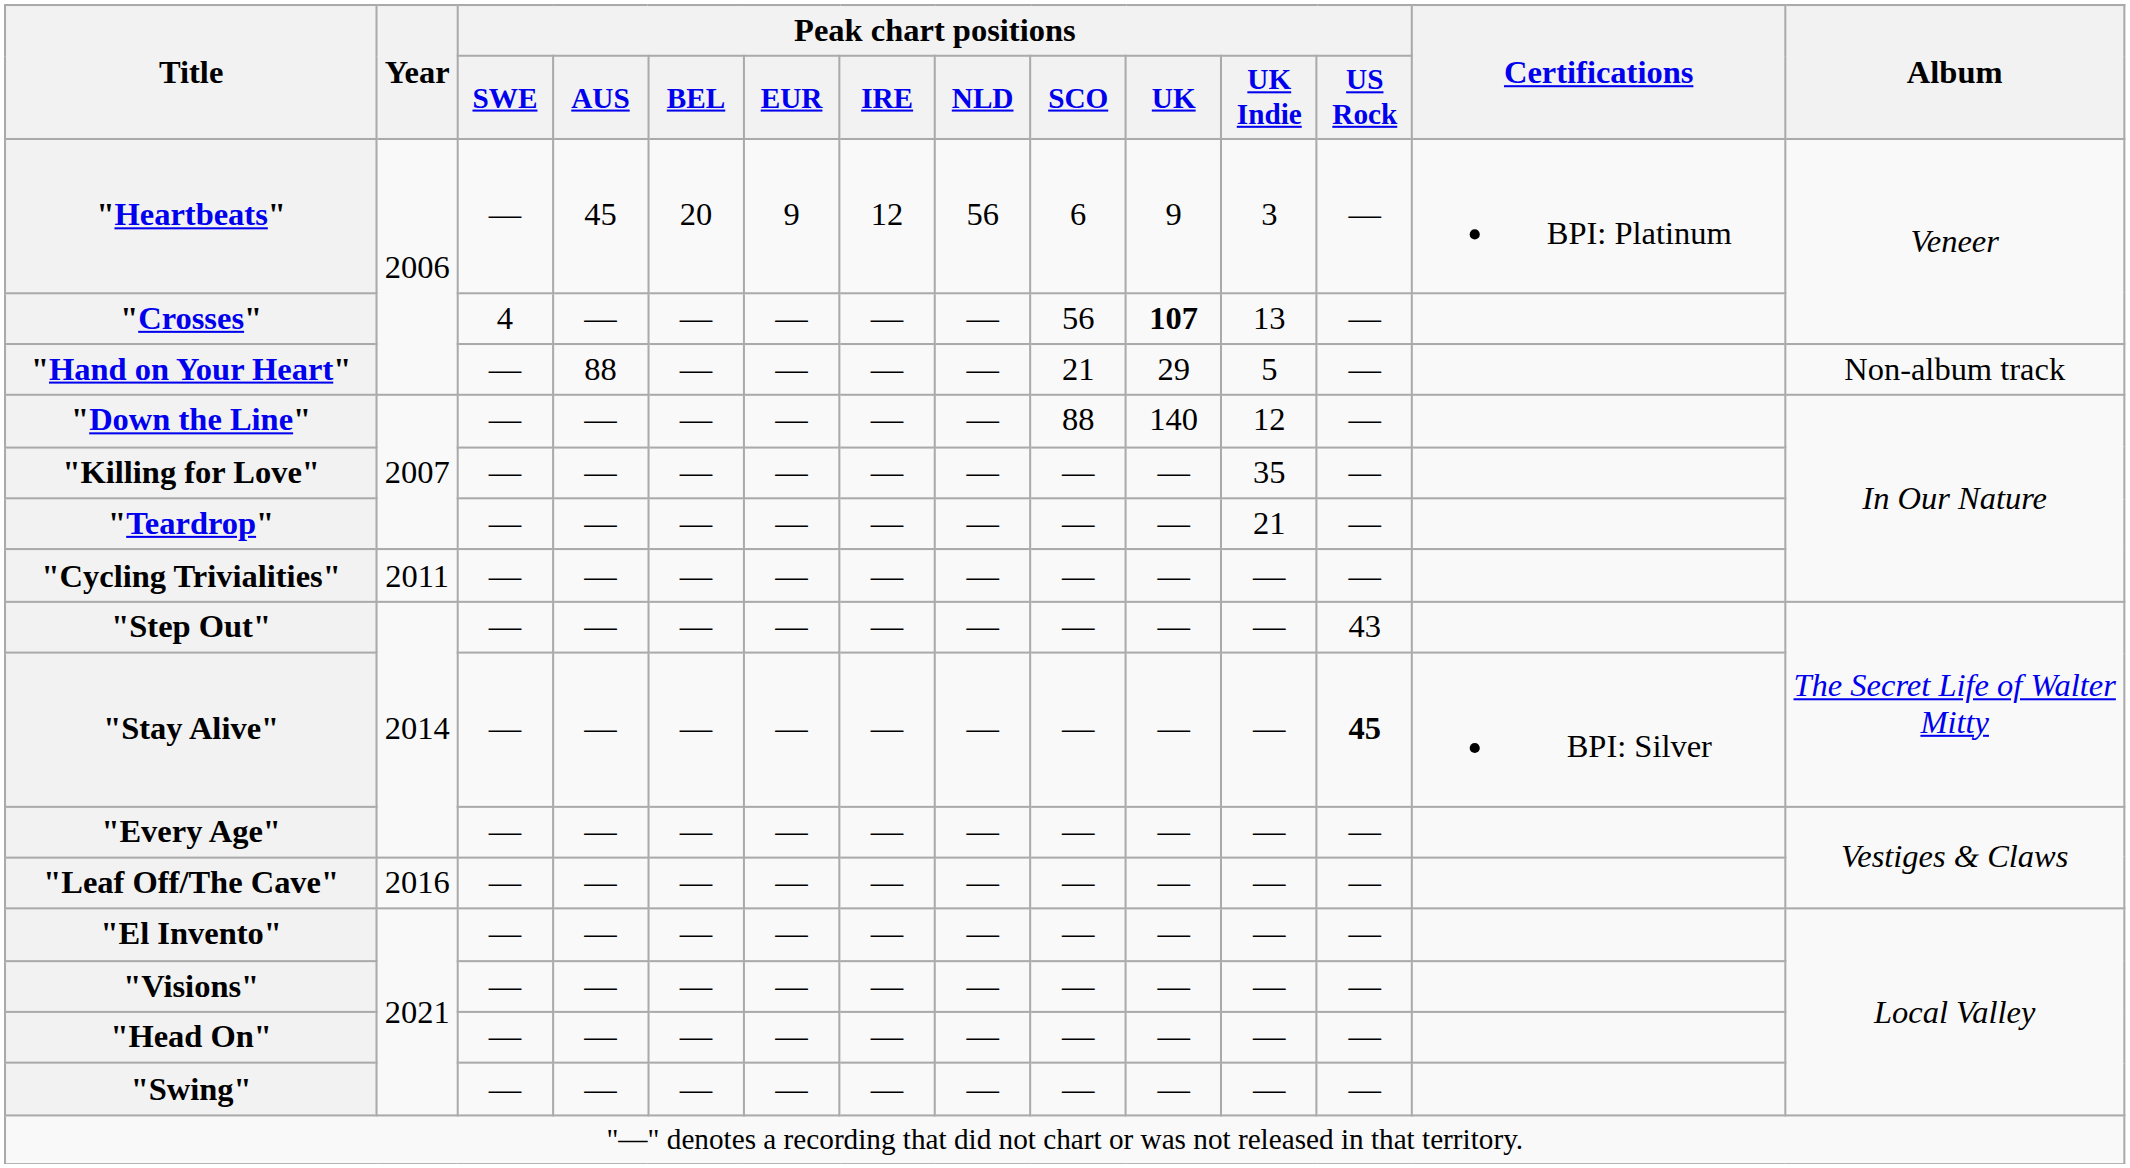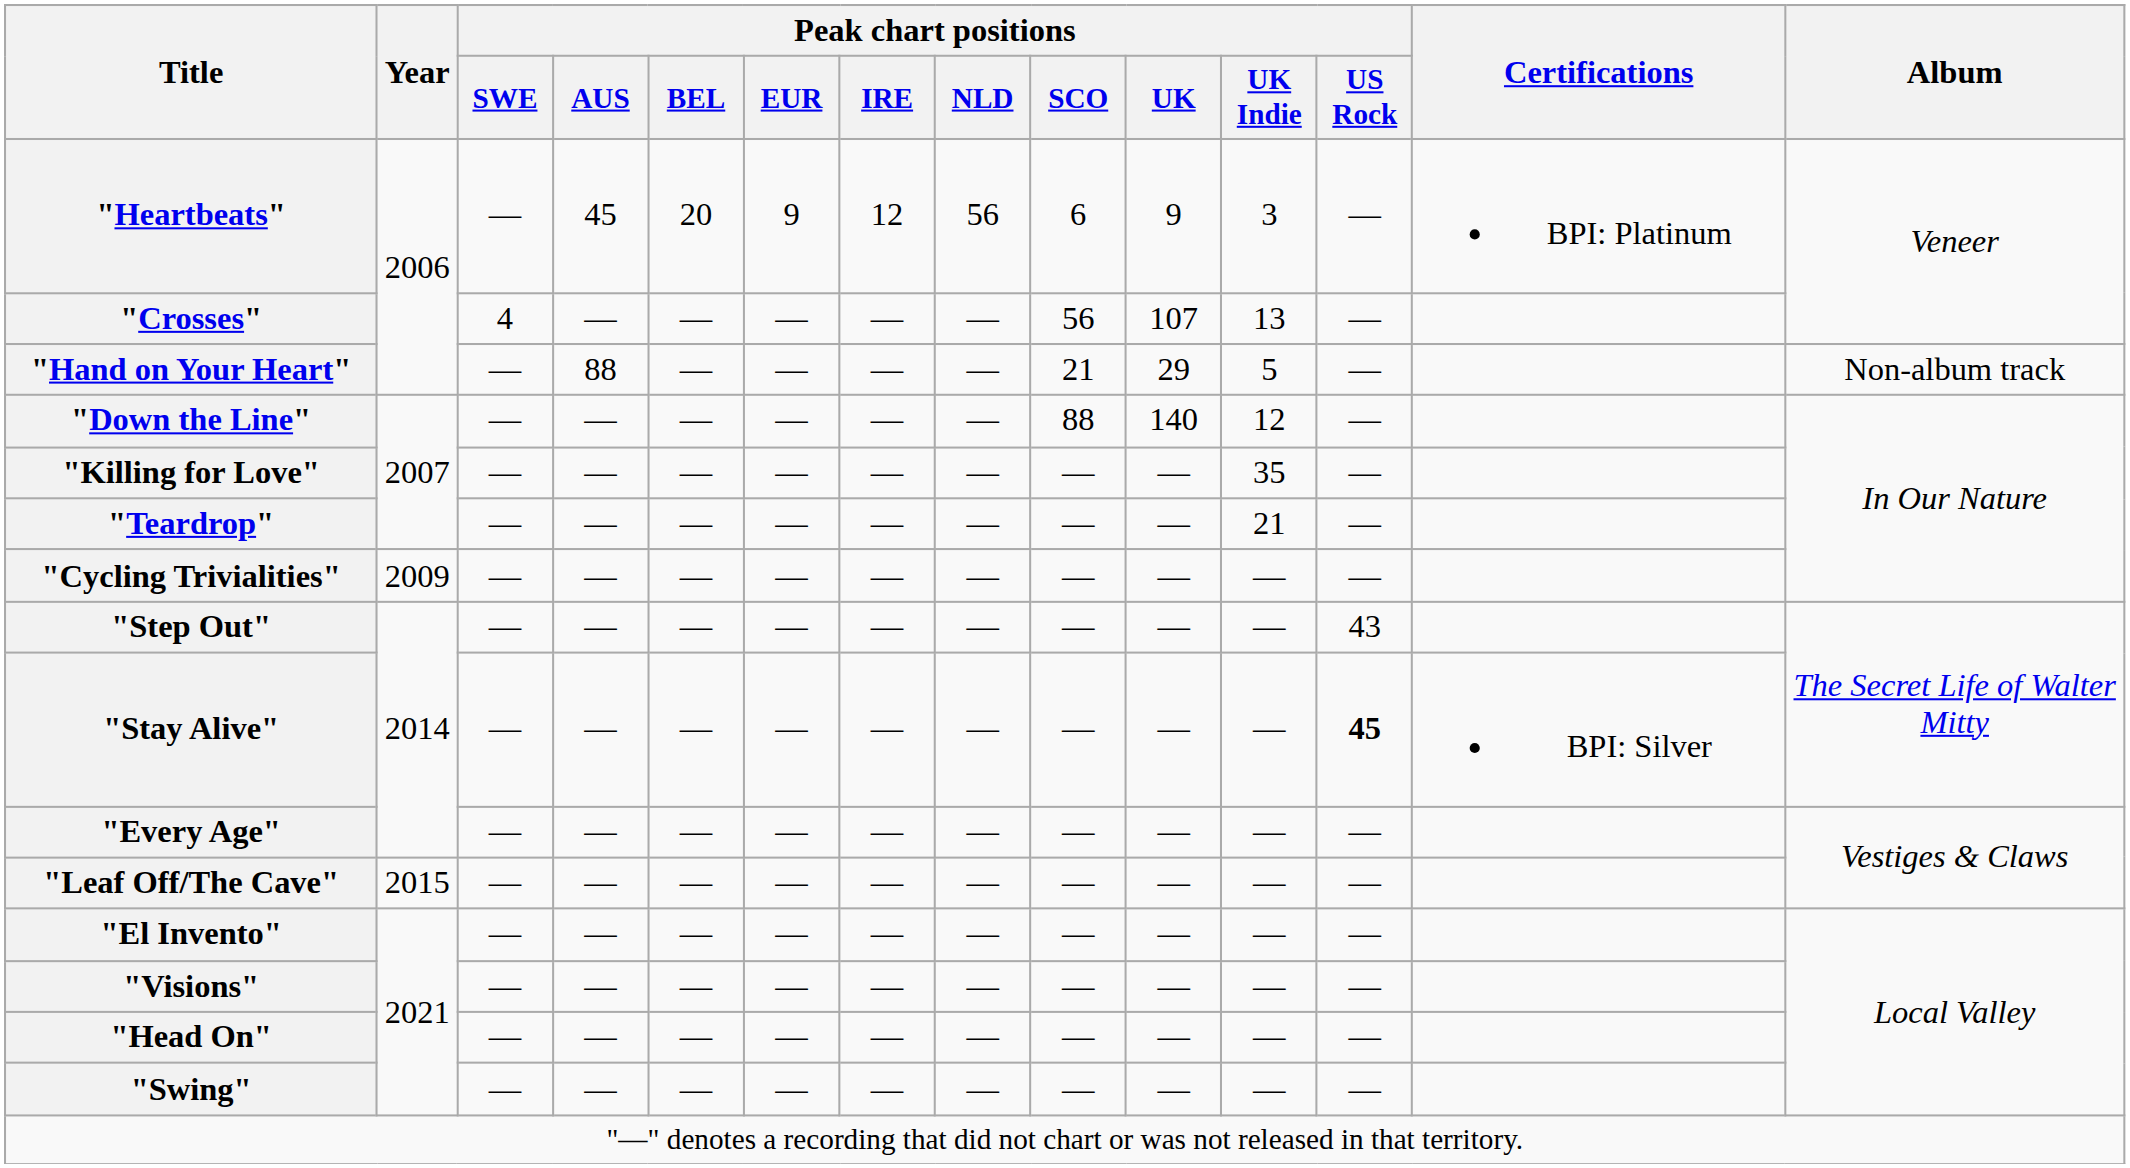"Crosses" | Peak chart positions / UK: bold -> normal
"Cycling Trivialities" | Year: 2011 -> 2009
"Leaf Off/The Cave" | Year: 2016 -> 2015
